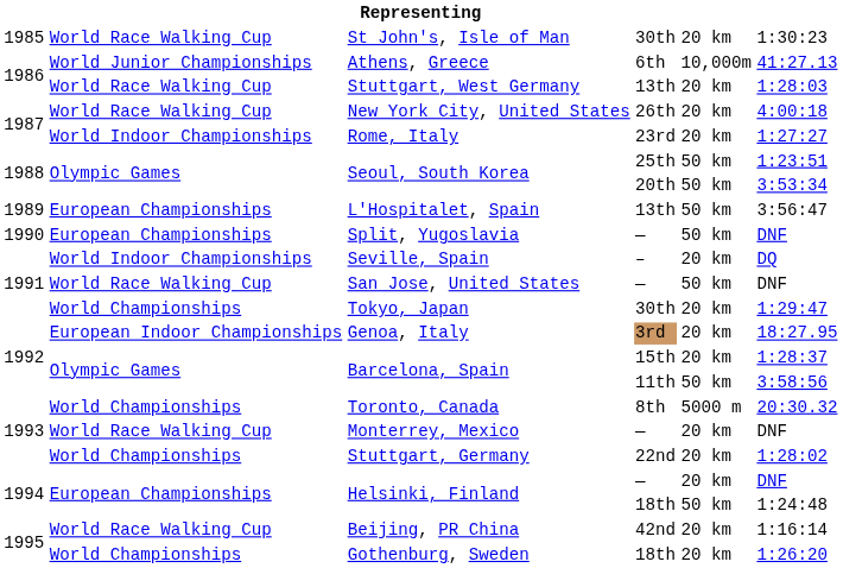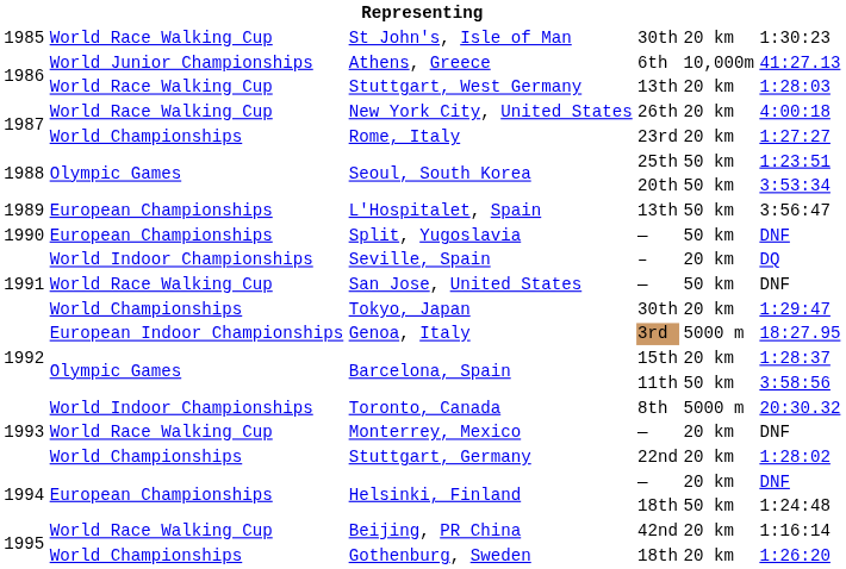Rome, Italy | column 2: World Indoor Championships -> World Championships
Genoa, Italy | column 5: 20 km -> 5000 m
Toronto, Canada | column 2: World Championships -> World Indoor Championships
